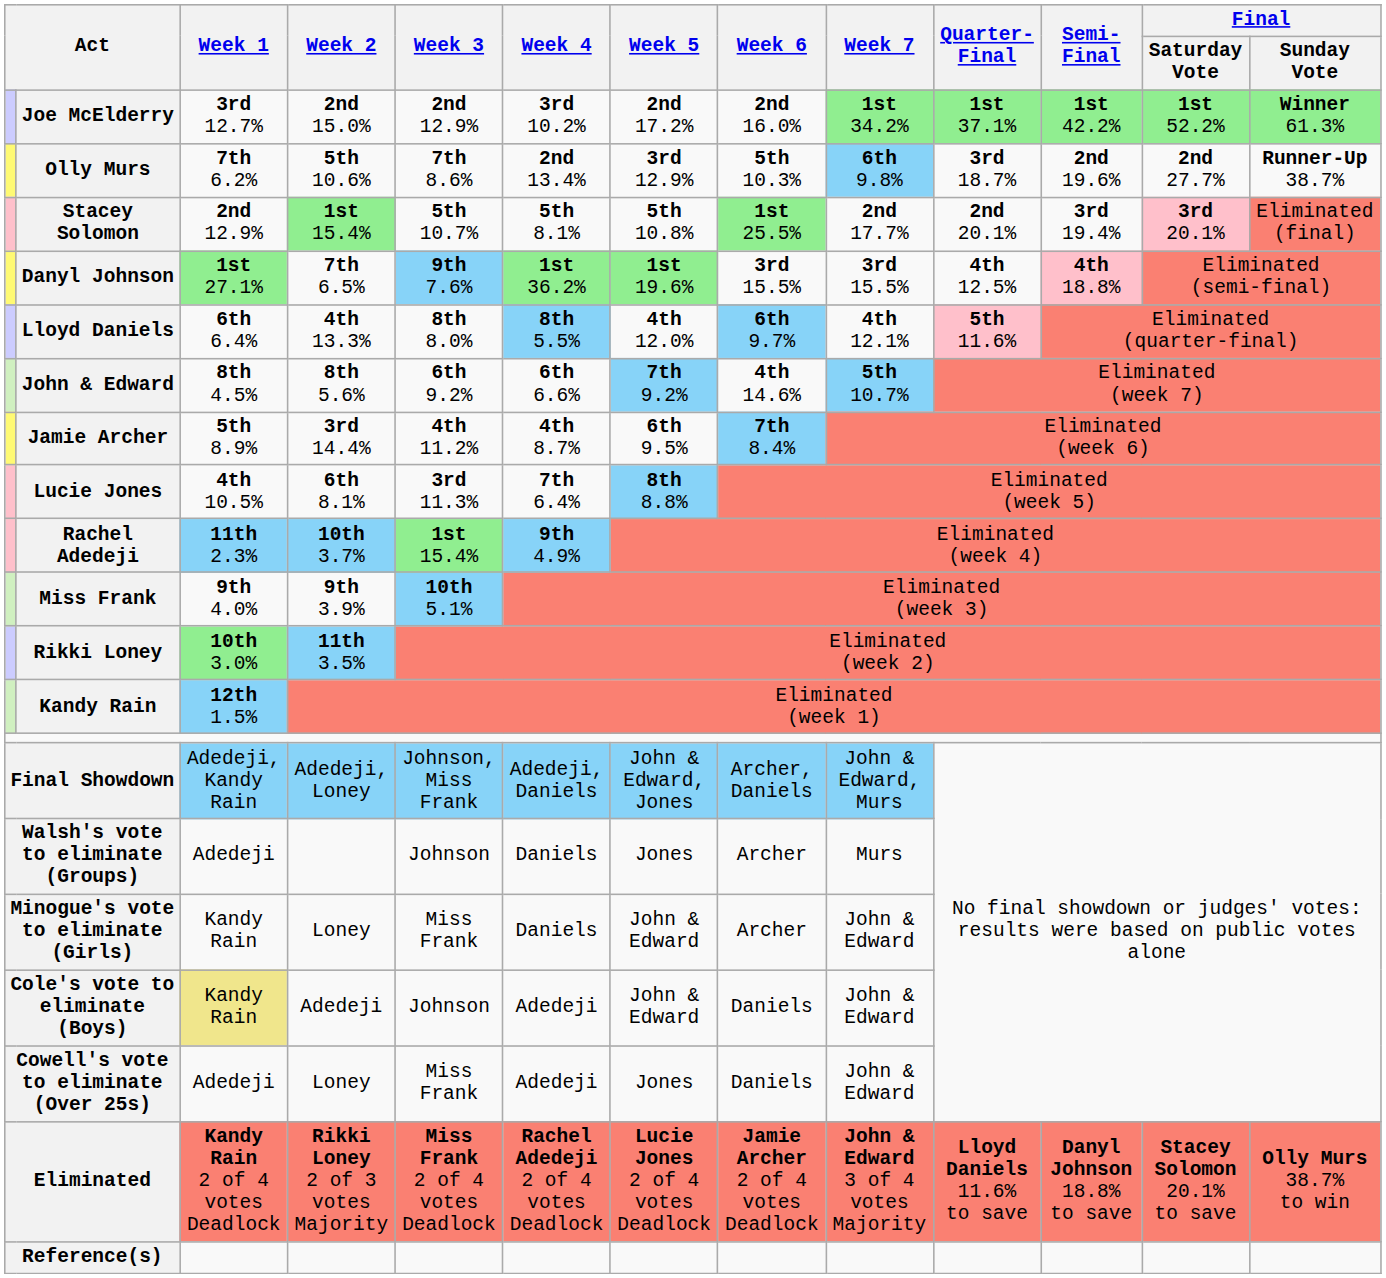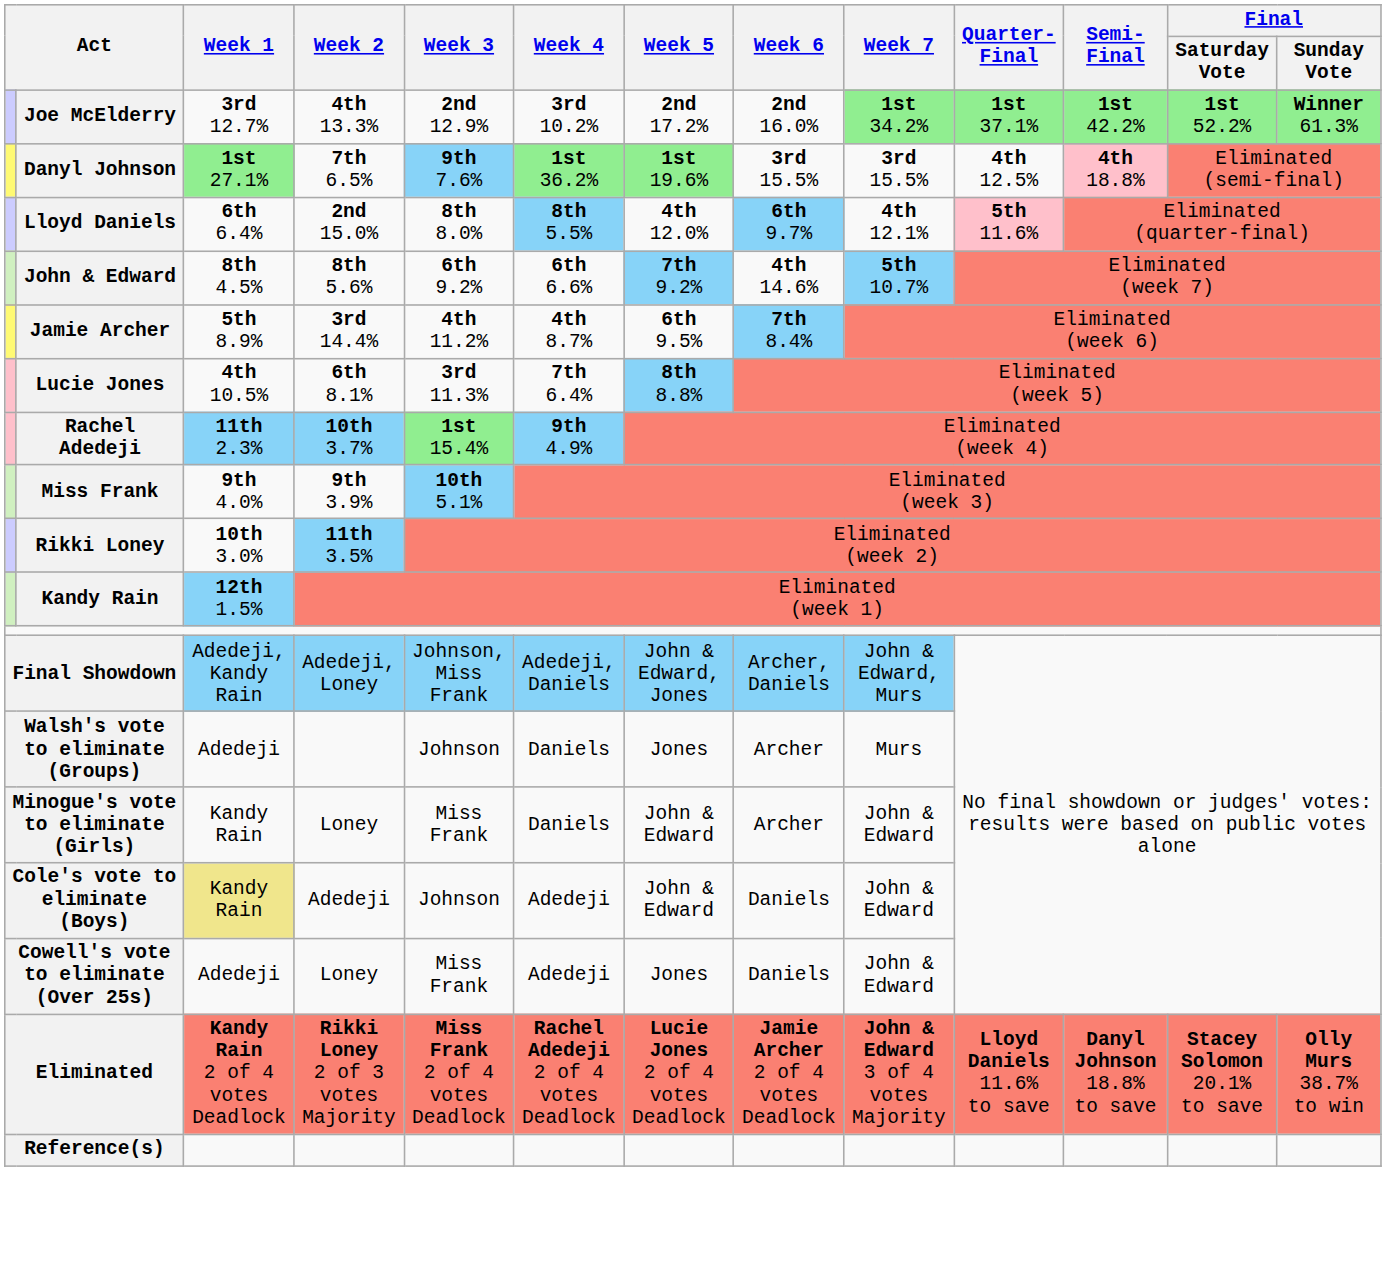Joe McElderry | Week 2: 2nd 15.0% -> 4th 13.3%
- row: Olly Murs | 7th 6.2% | 5th 10.6% | 7th 8.6% | 2nd 13.4% | 3rd 12.9% | 5th 10.3% | 6th 9.8% | 3rd 18.7% | 2nd 19.6% | 2nd 27.7% | Runner-Up 38.7%
- row: Stacey Solomon | 2nd 12.9% | 1st 15.4% | 5th 10.7% | 5th 8.1% | 5th 10.8% | 1st 25.5% | 2nd 17.7% | 2nd 20.1% | 3rd 19.4% | 3rd 20.1% | Eliminated (final)
Lloyd Daniels | Week 2: 4th 13.3% -> 2nd 15.0%
Rikki Loney | Week 1: lightgreen background -> no background
